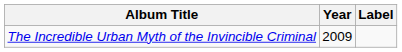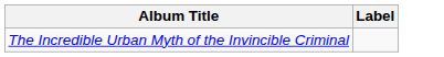- column: Year | 2009
